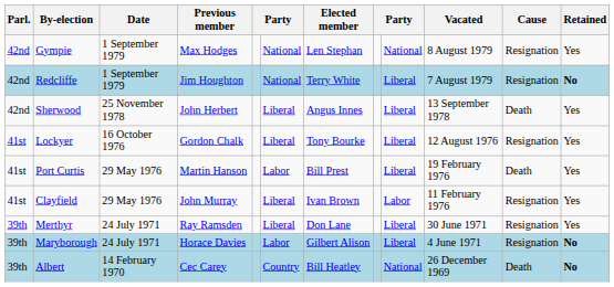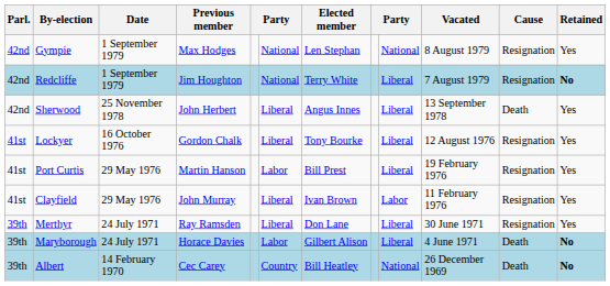Port Curtis | Cause: Death -> Resignation
Maryborough | Cause: Resignation -> Death
